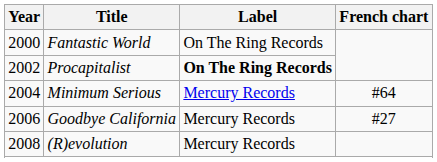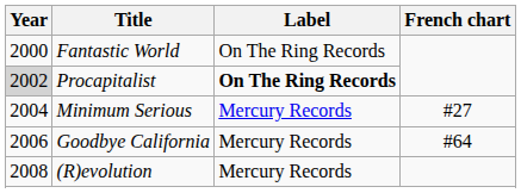Procapitalist | Year: no background -> lightgrey background
Minimum Serious | French chart: #64 -> #27
Goodbye California | French chart: #27 -> #64
